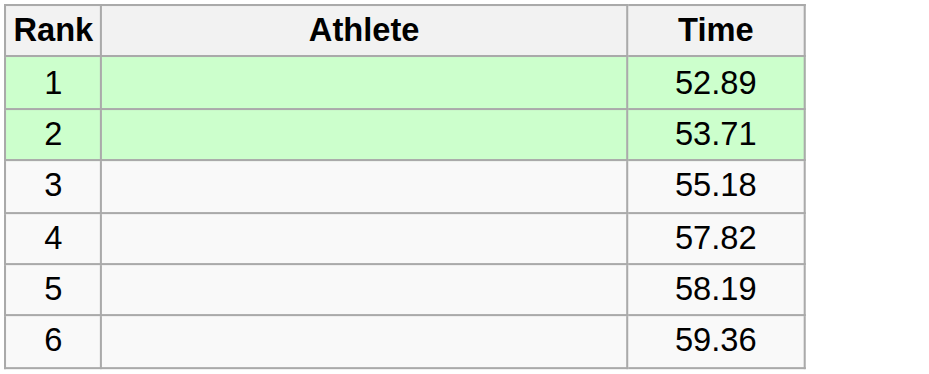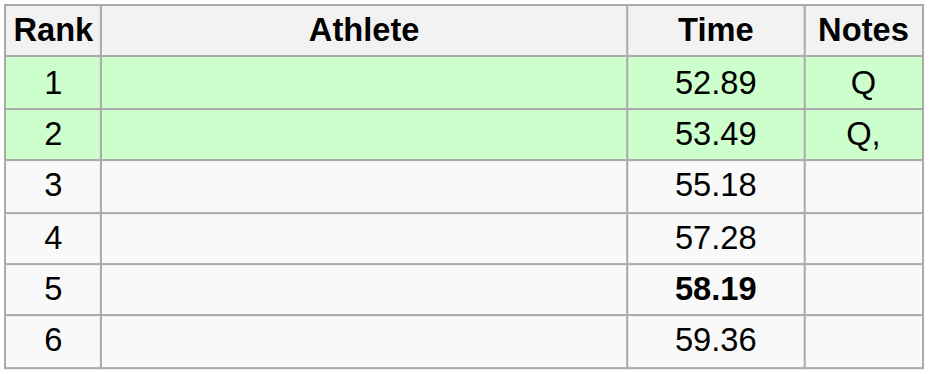+ column: Notes | Q | Q,
2 | Time: 53.71 -> 53.49
4 | Time: 57.82 -> 57.28
5 | Time: normal -> bold
